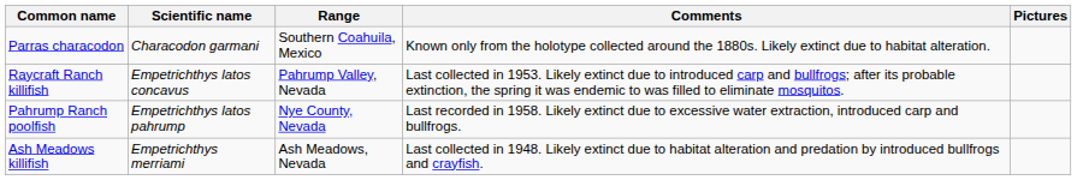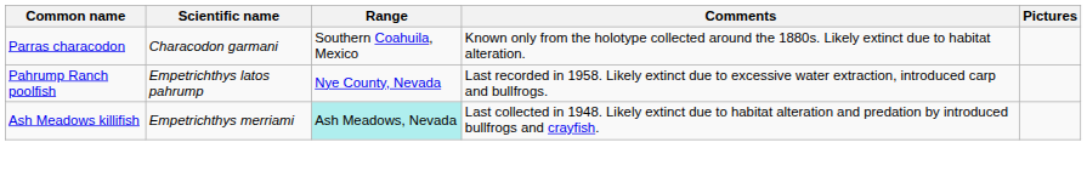- row: Raycraft Ranch killifish | Empetrichthys latos concavus | Pahrump Valley, Nevada | Last collected in 1953. Likely extinct due to introduced carp and bullfrogs; after its probable extinction, the spring it was endemic to was filled to eliminate mosquitos.
Ash Meadows killifish | Range: no background -> paleturquoise background
